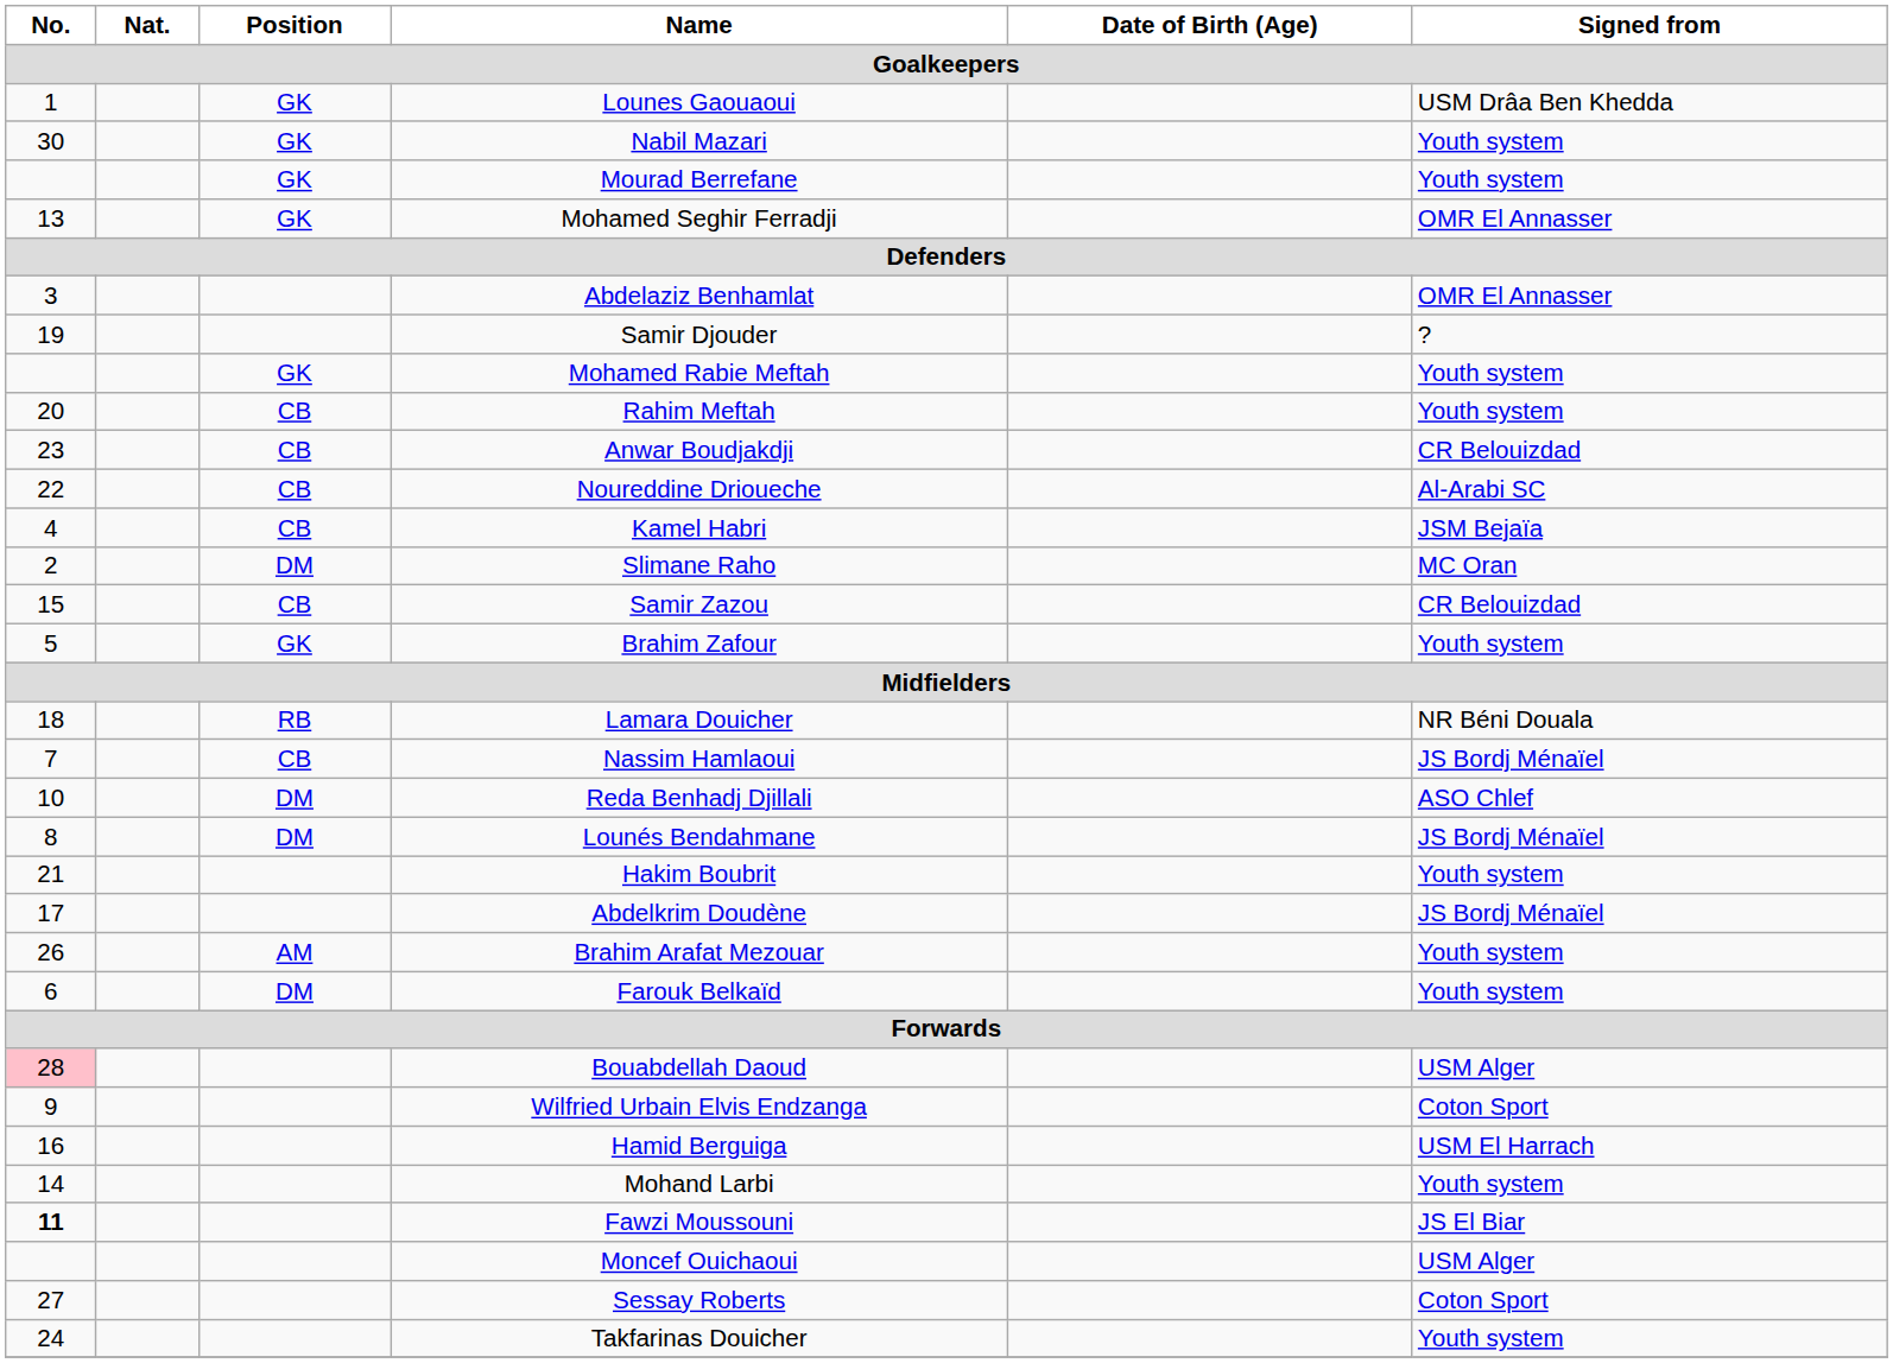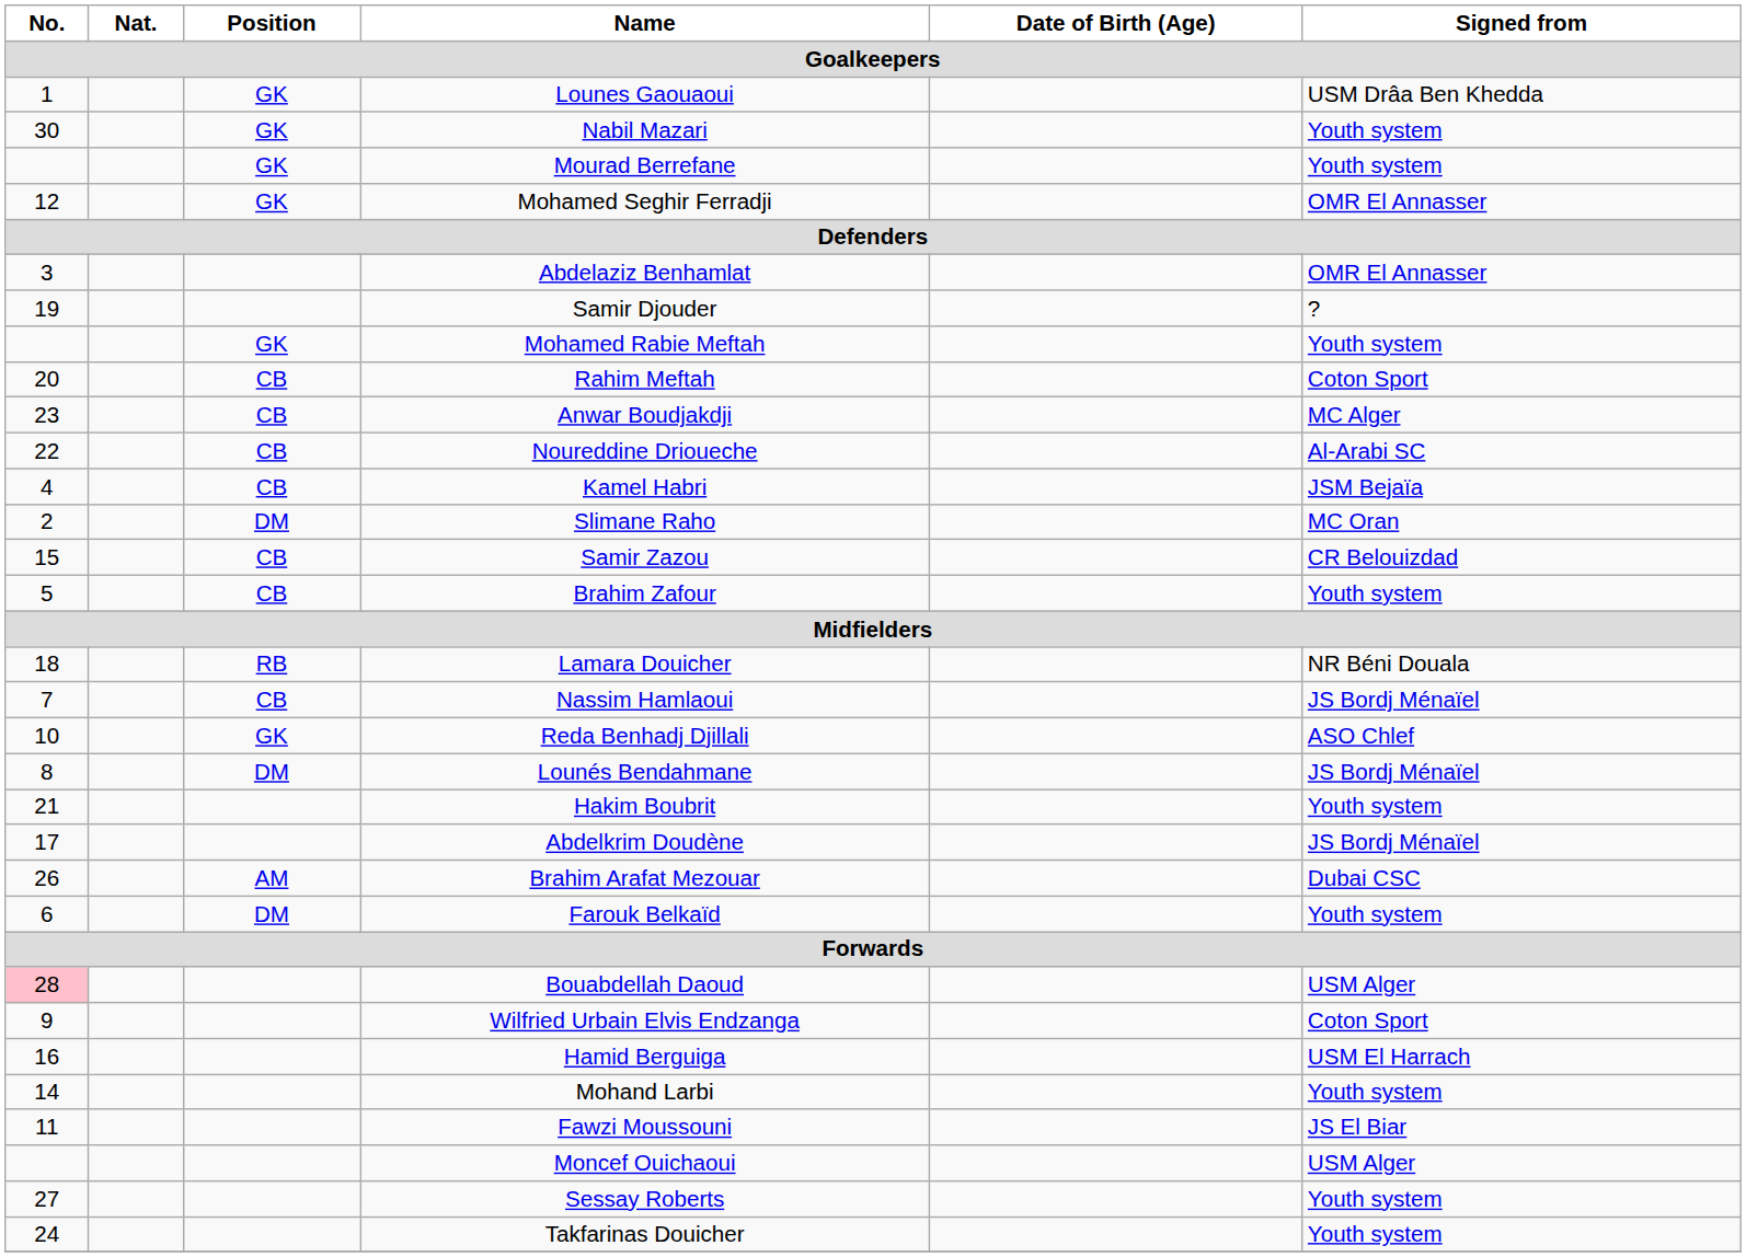Mohamed Seghir Ferradji | No.: 13 -> 12
Rahim Meftah | Signed from: Youth system -> Coton Sport
Anwar Boudjakdji | Signed from: CR Belouizdad -> MC Alger
Brahim Zafour | Position: GK -> CB
Reda Benhadj Djillali | Position: DM -> GK
Brahim Arafat Mezouar | Signed from: Youth system -> Dubai CSC
Fawzi Moussouni | No.: bold -> normal
Sessay Roberts | Signed from: Coton Sport -> Youth system
